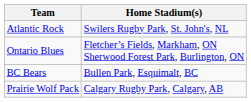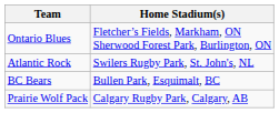rows swapped: Atlantic Rock <-> Ontario Blues
